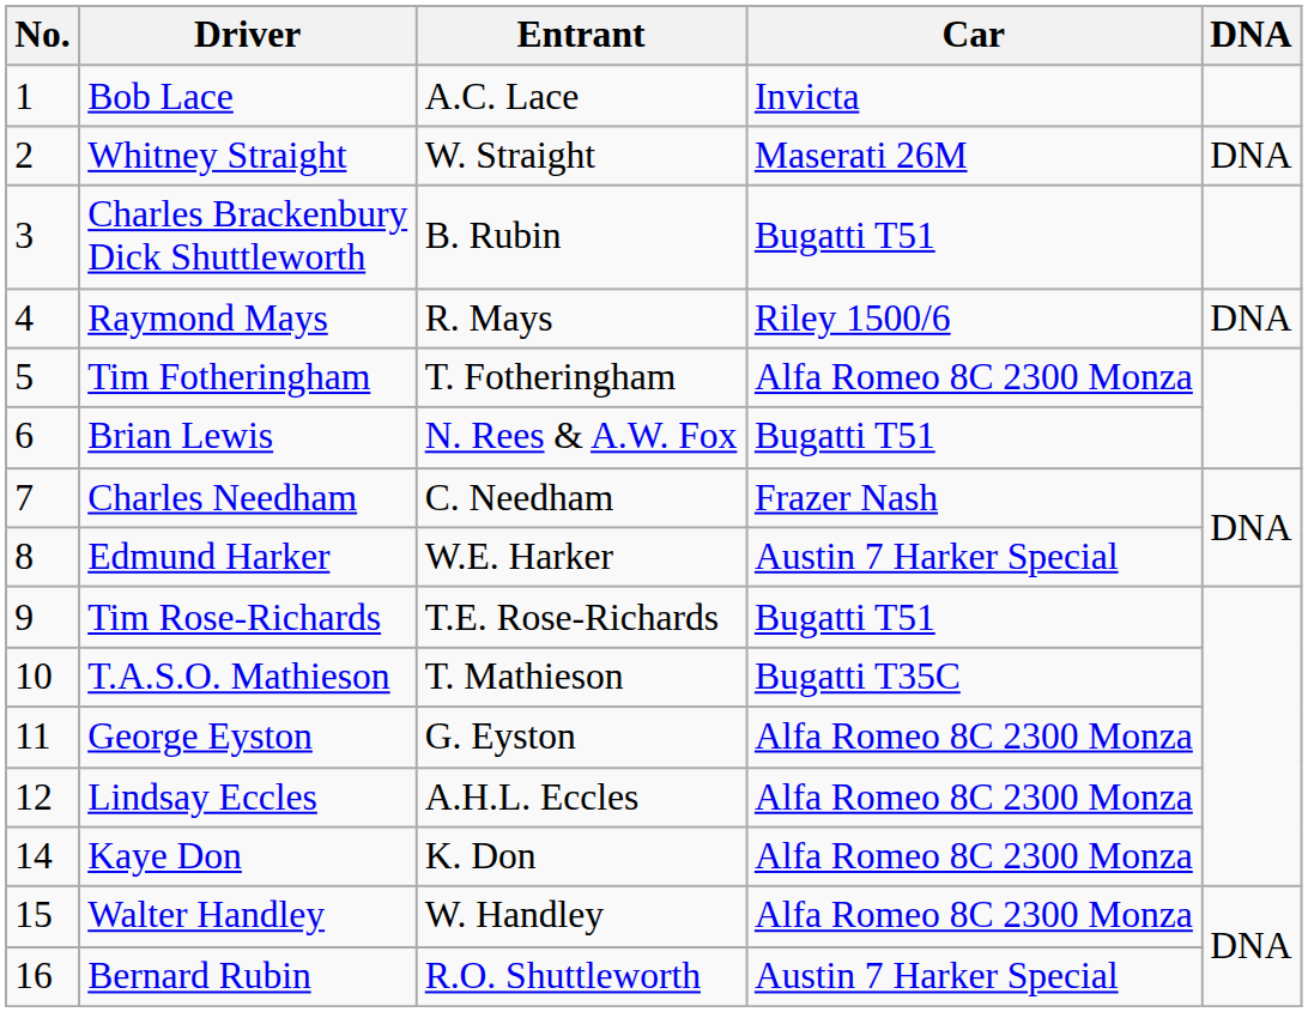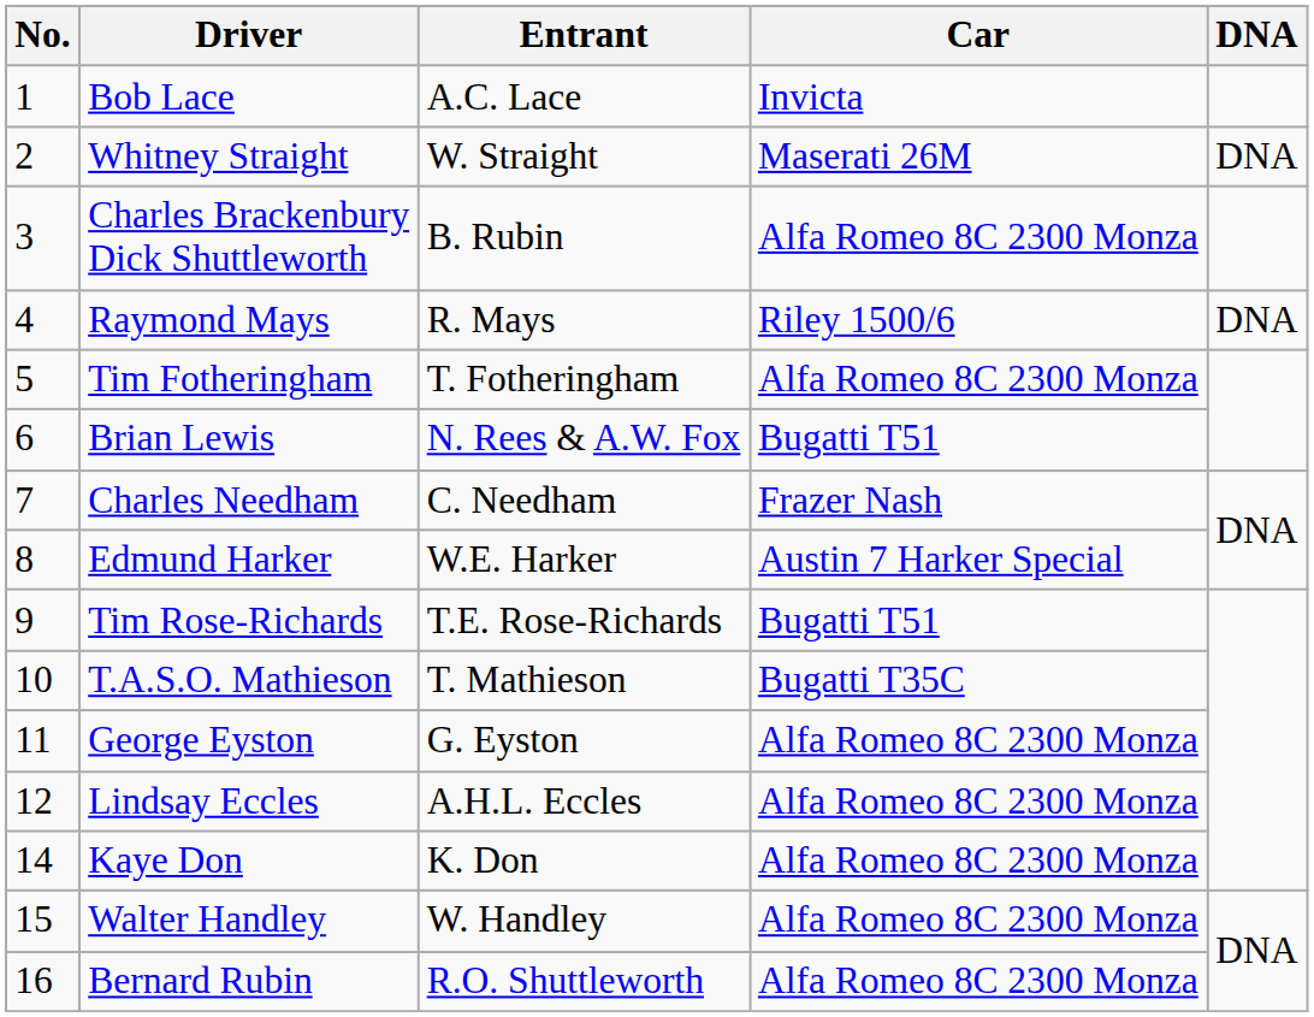Charles Brackenbury Dick Shuttleworth | Car: Bugatti T51 -> Alfa Romeo 8C 2300 Monza
Bernard Rubin | Car: Austin 7 Harker Special -> Alfa Romeo 8C 2300 Monza
